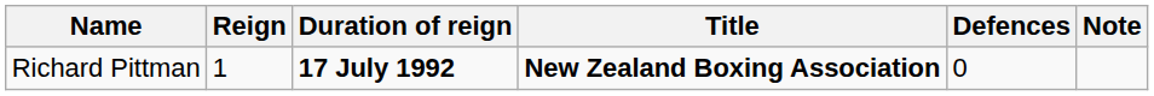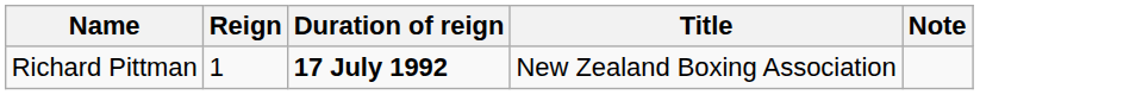- column: Defences | 0
Richard Pittman | Title: bold -> normal
